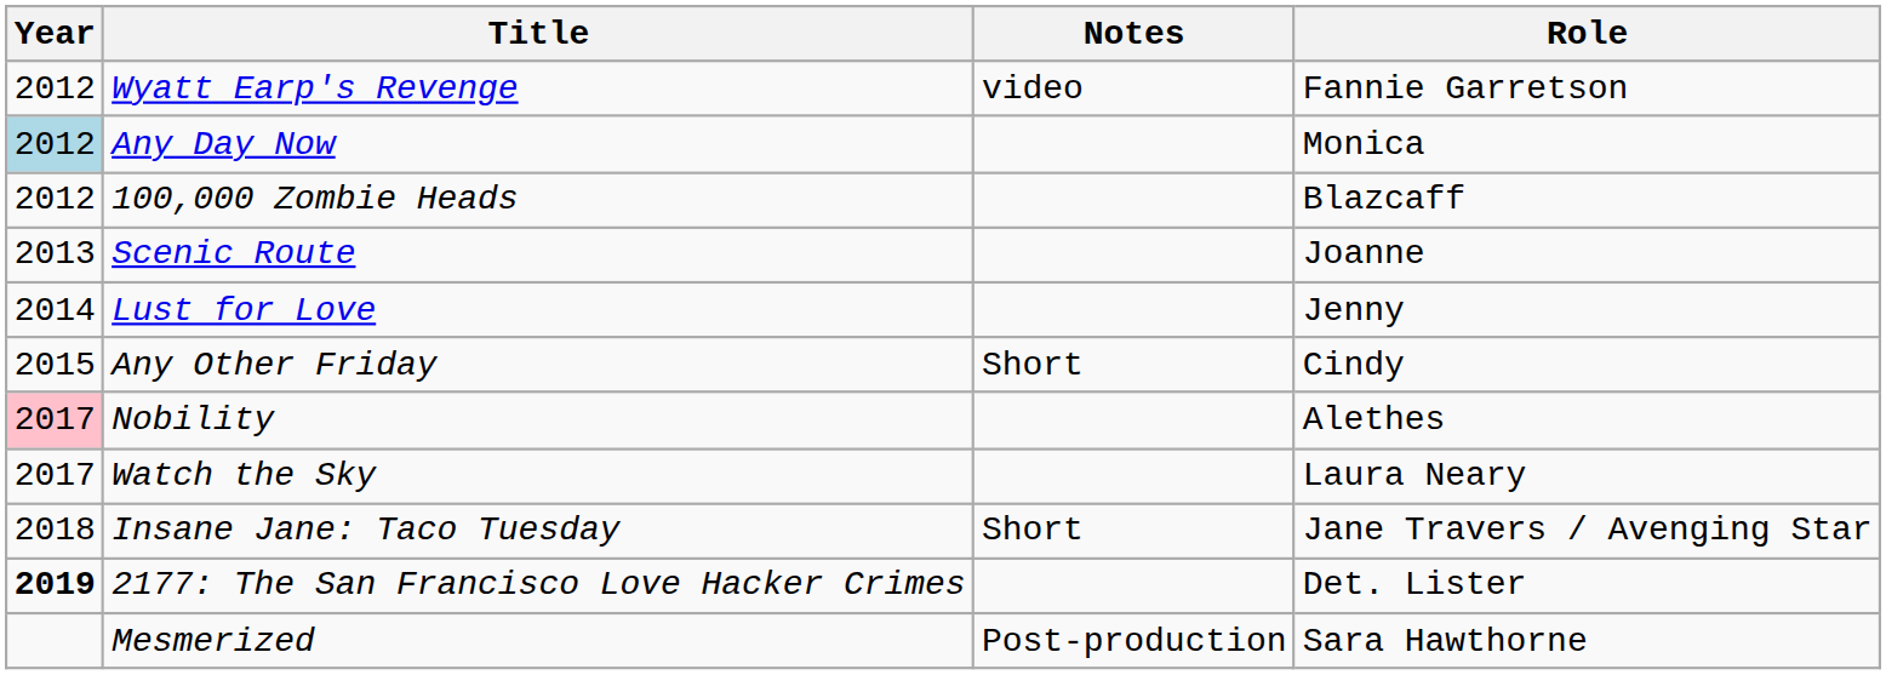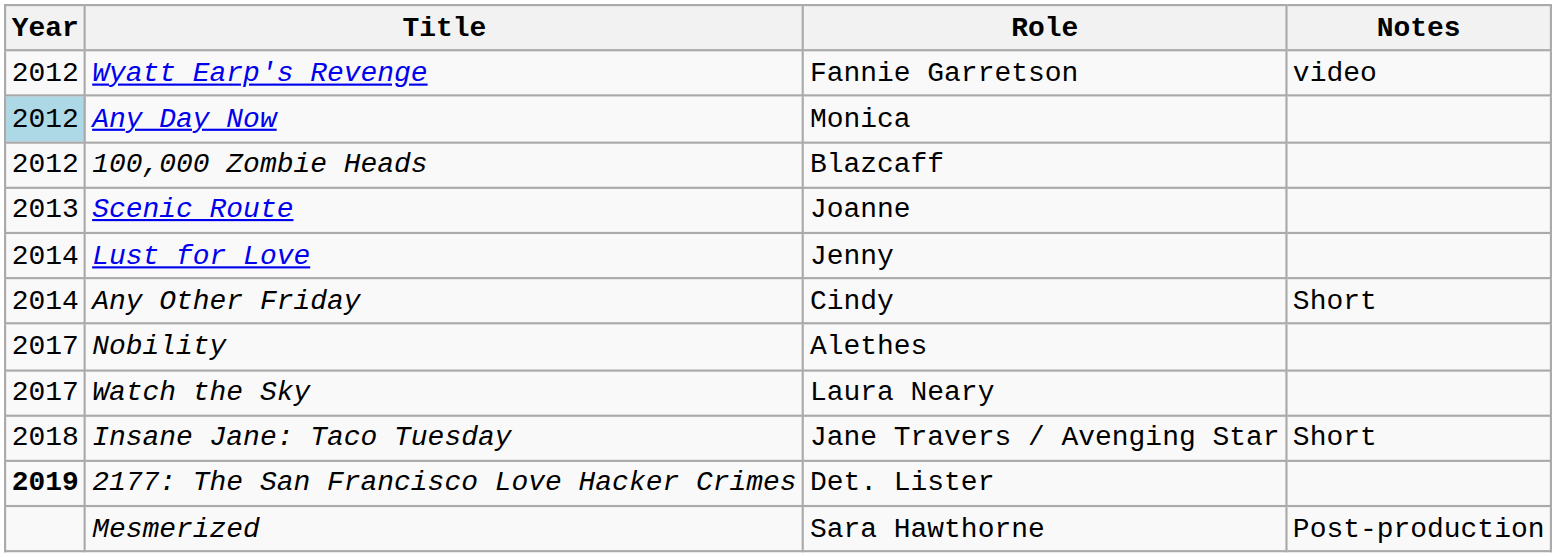columns swapped: Role <-> Notes
Any Other Friday | Year: 2015 -> 2014
Nobility | Year: pink background -> no background
